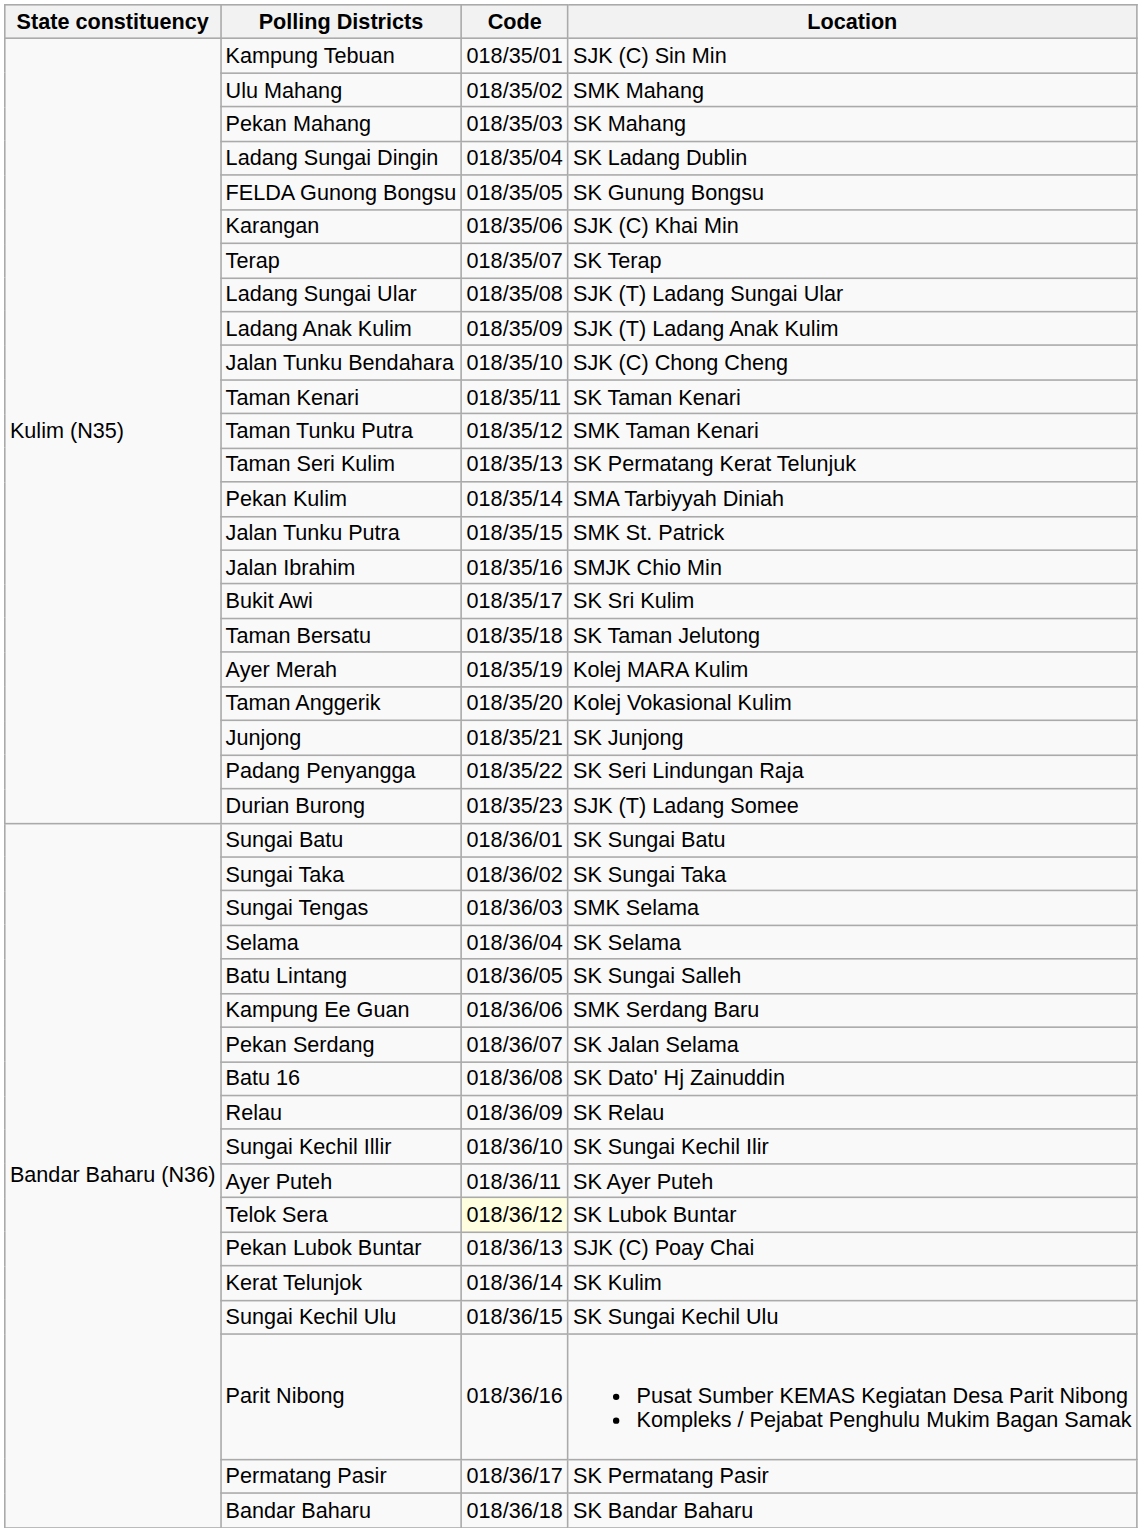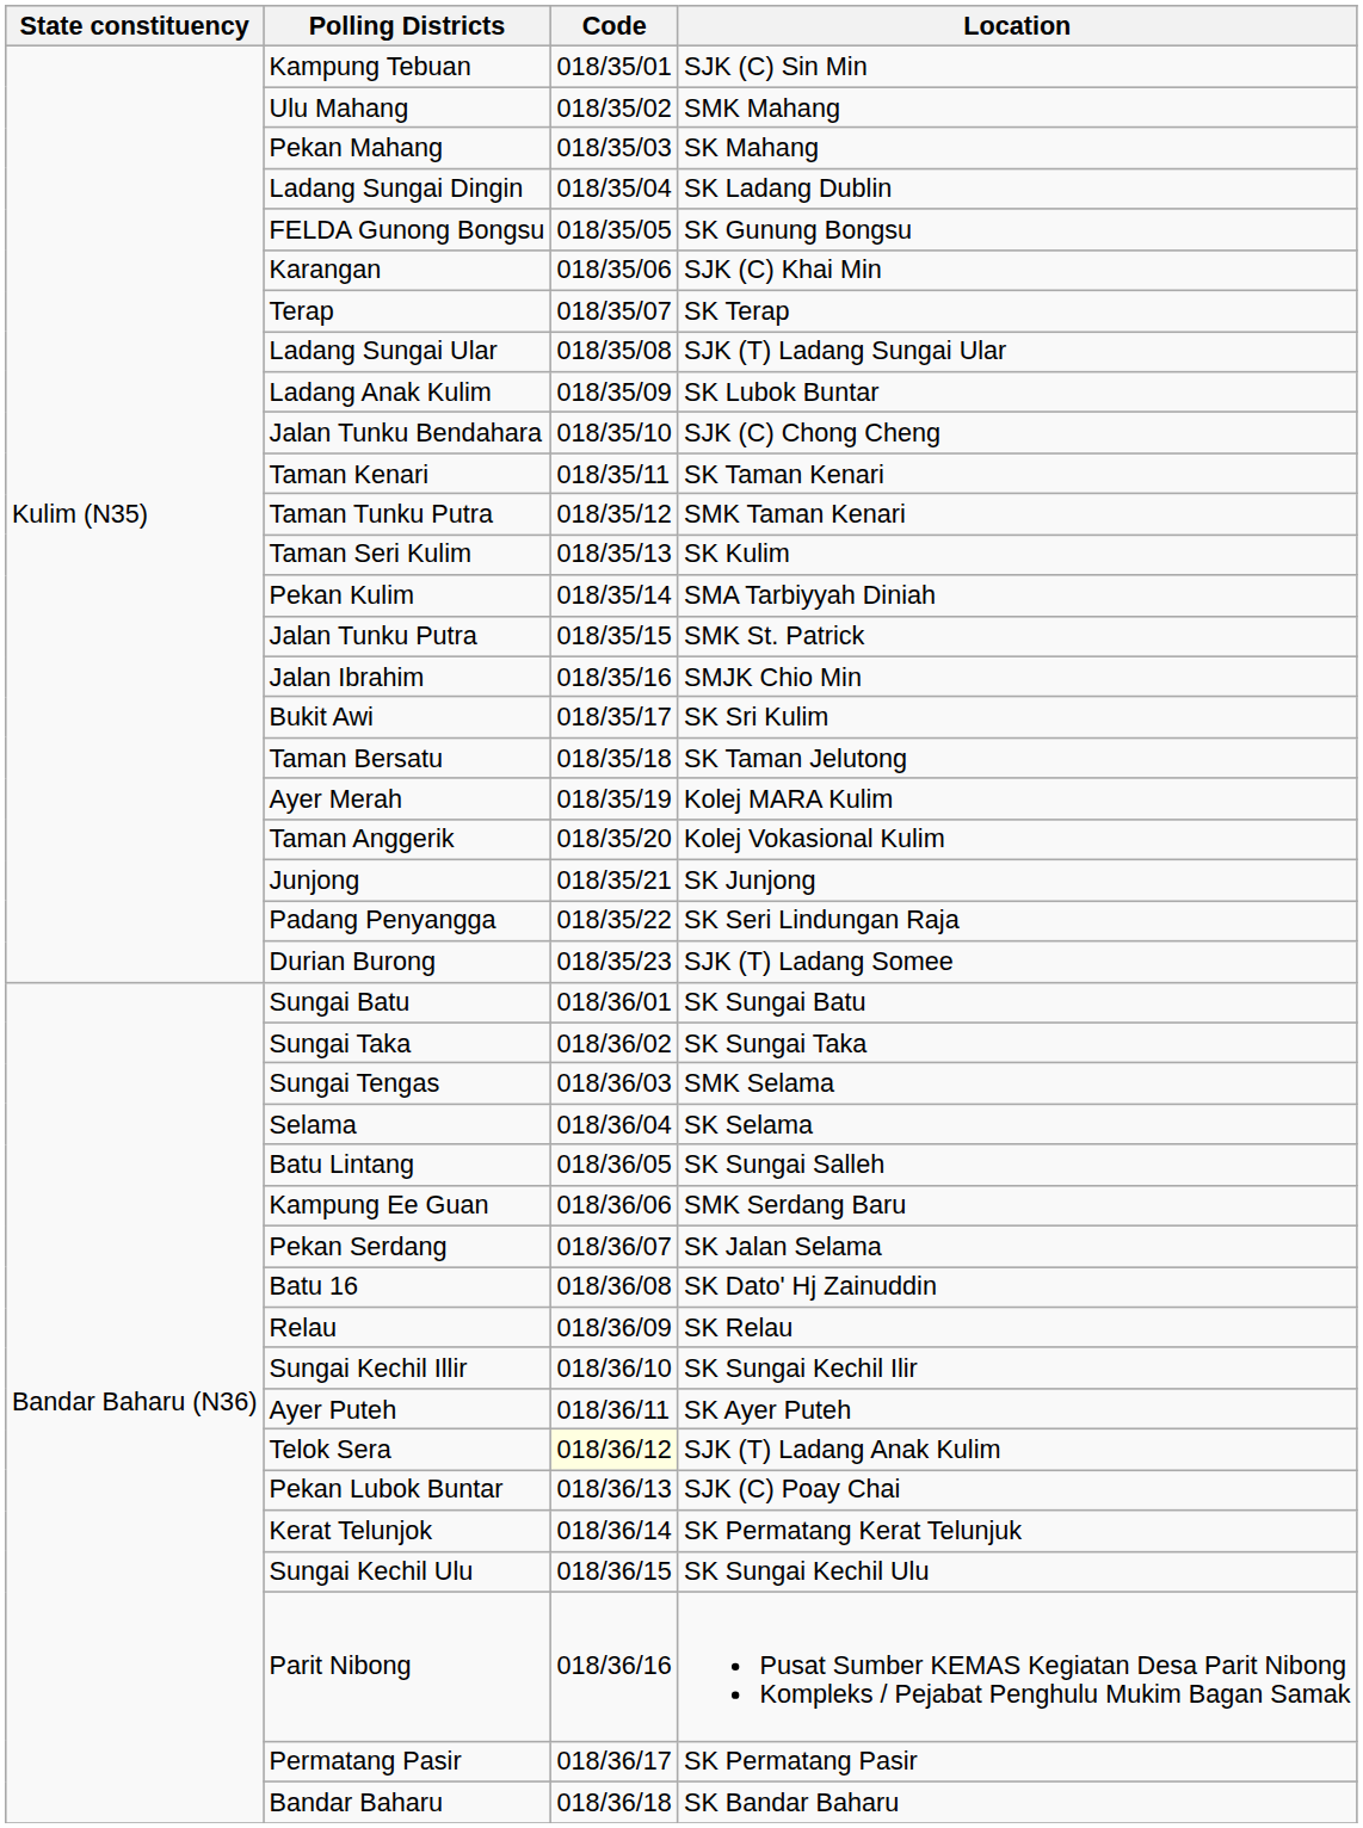Ladang Anak Kulim | Location: SJK (T) Ladang Anak Kulim -> SK Lubok Buntar
Taman Seri Kulim | Location: SK Permatang Kerat Telunjuk -> SK Kulim
Telok Sera | Location: SK Lubok Buntar -> SJK (T) Ladang Anak Kulim
Kerat Telunjok | Location: SK Kulim -> SK Permatang Kerat Telunjuk
